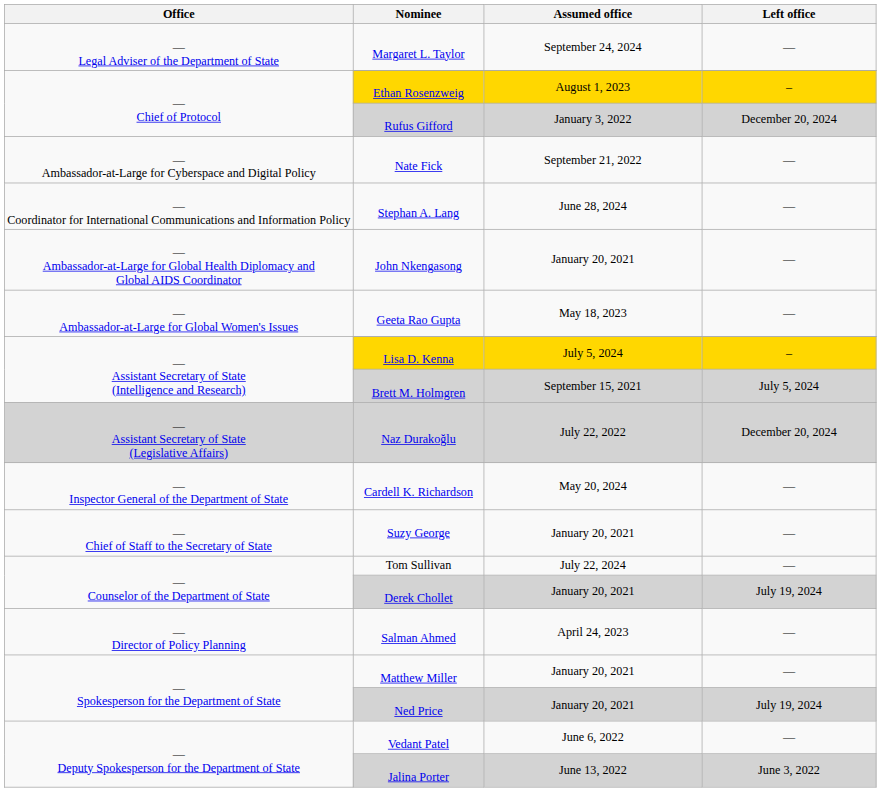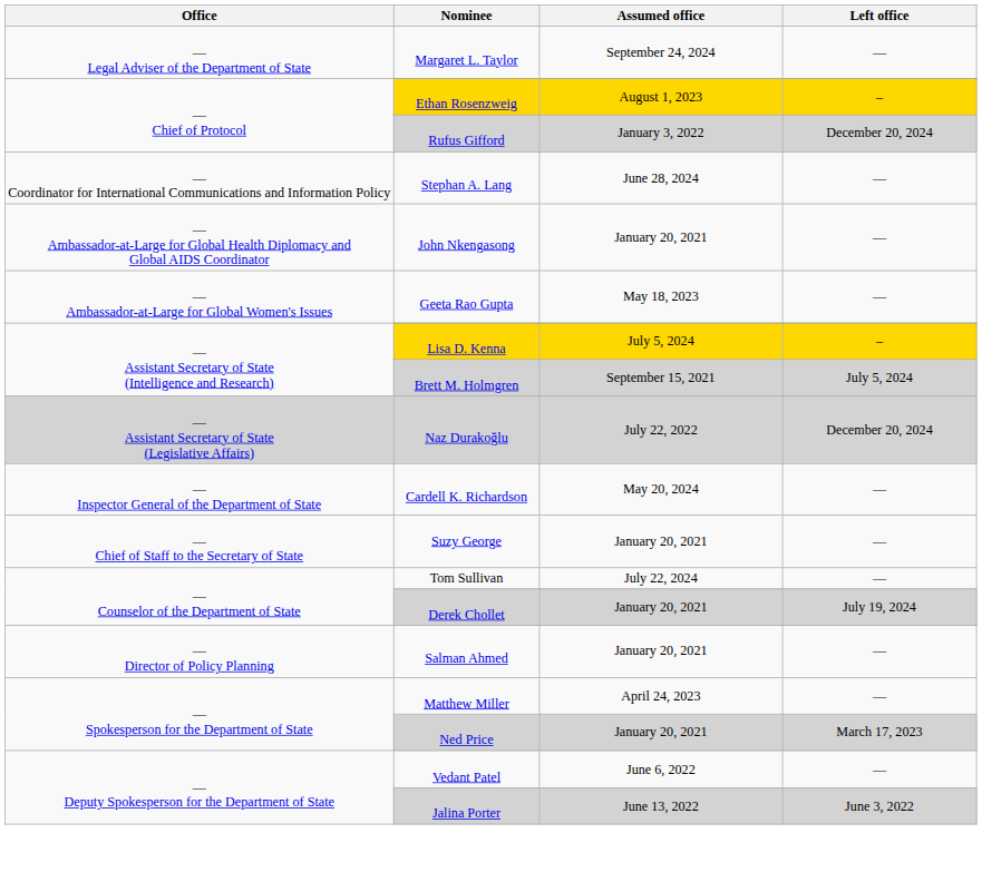- row: — Ambassador-at-Large for Cyberspace and Digital Policy | Nate Fick | September 21, 2022 | —
Salman Ahmed | Assumed office: April 24, 2023 -> January 20, 2021
Matthew Miller | Assumed office: January 20, 2021 -> April 24, 2023
Ned Price | Left office: July 19, 2024 -> March 17, 2023
